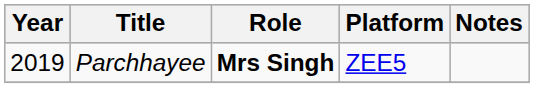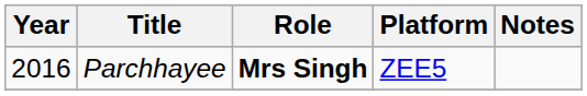Parchhayee | Year: 2019 -> 2016
